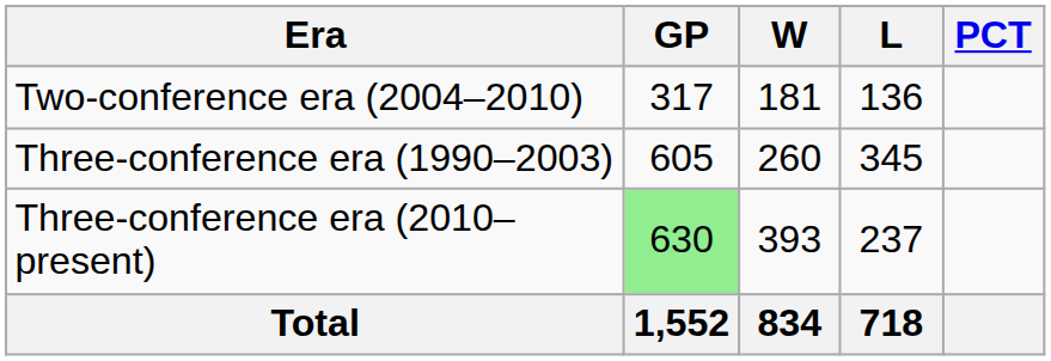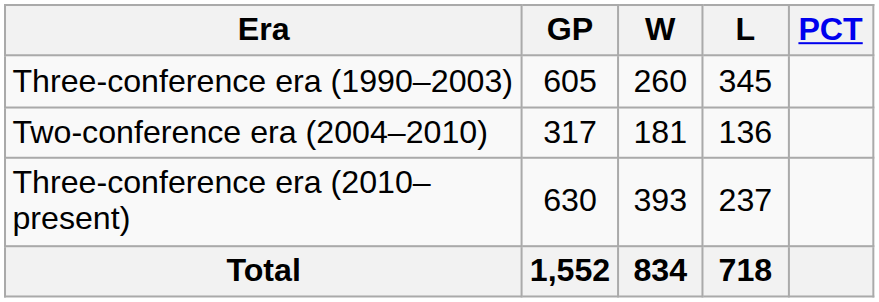rows swapped: Three-conference era (1990–2003) <-> Two-conference era (2004–2010)
Three-conference era (2010–present) | GP: lightgreen background -> no background
